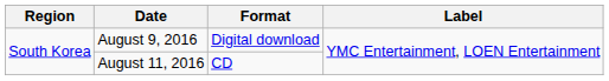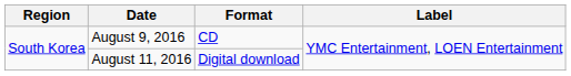August 9, 2016 | Format: Digital download -> CD
August 11, 2016 | Format: CD -> Digital download
